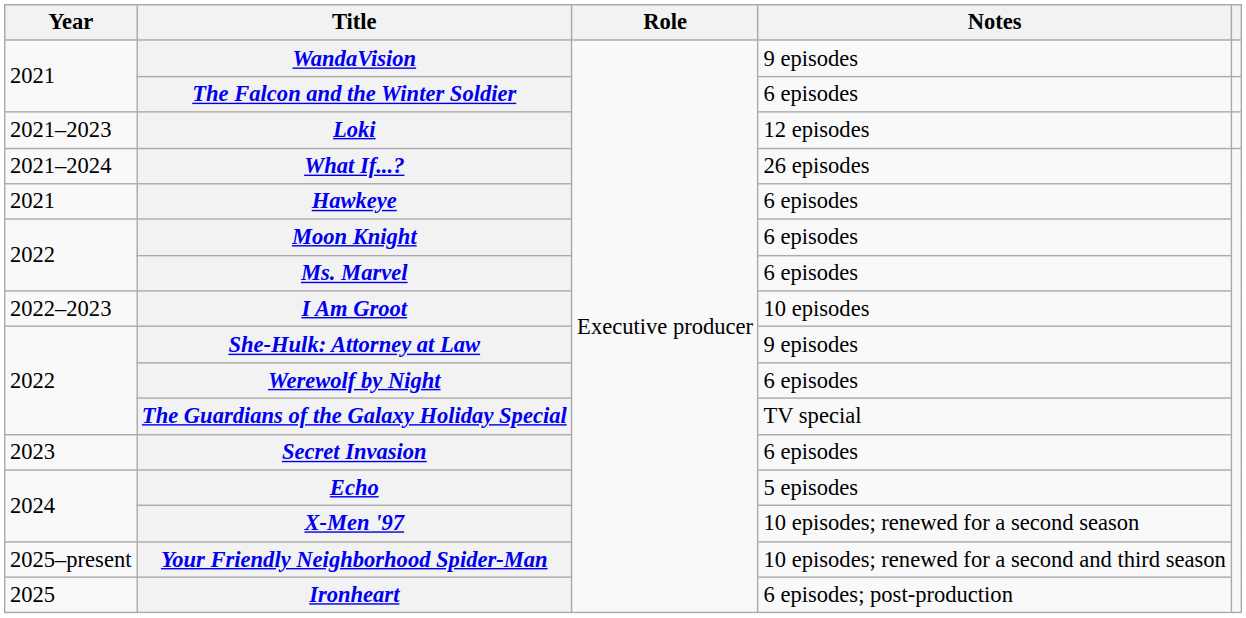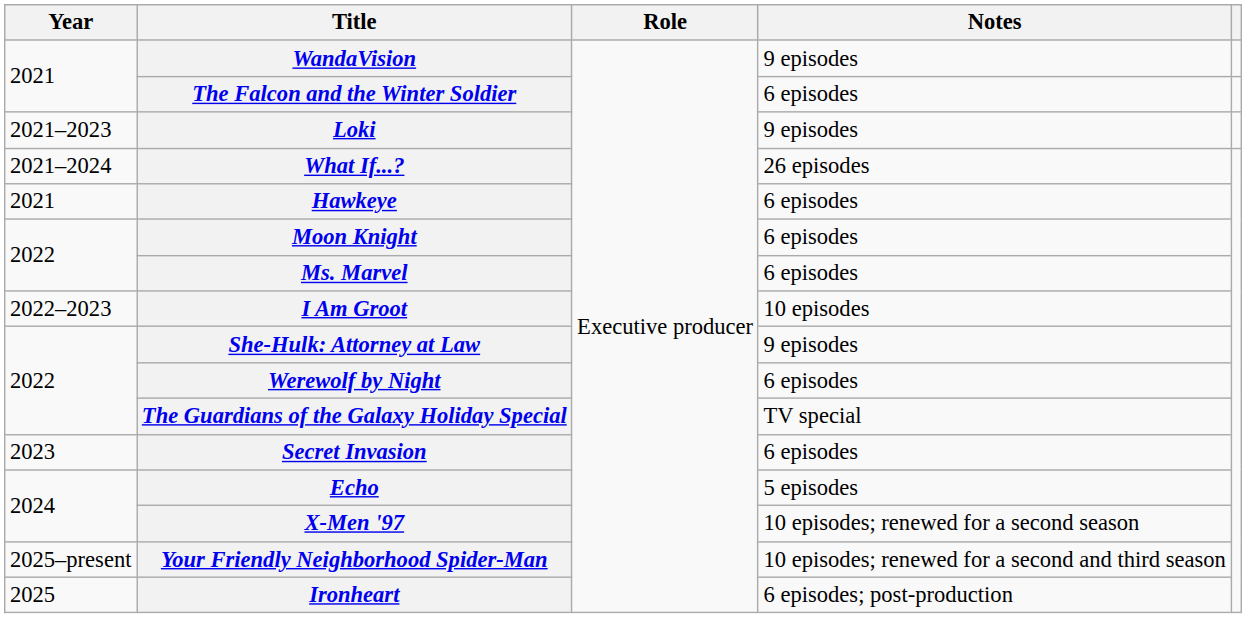Loki | Notes: 12 episodes -> 9 episodes
